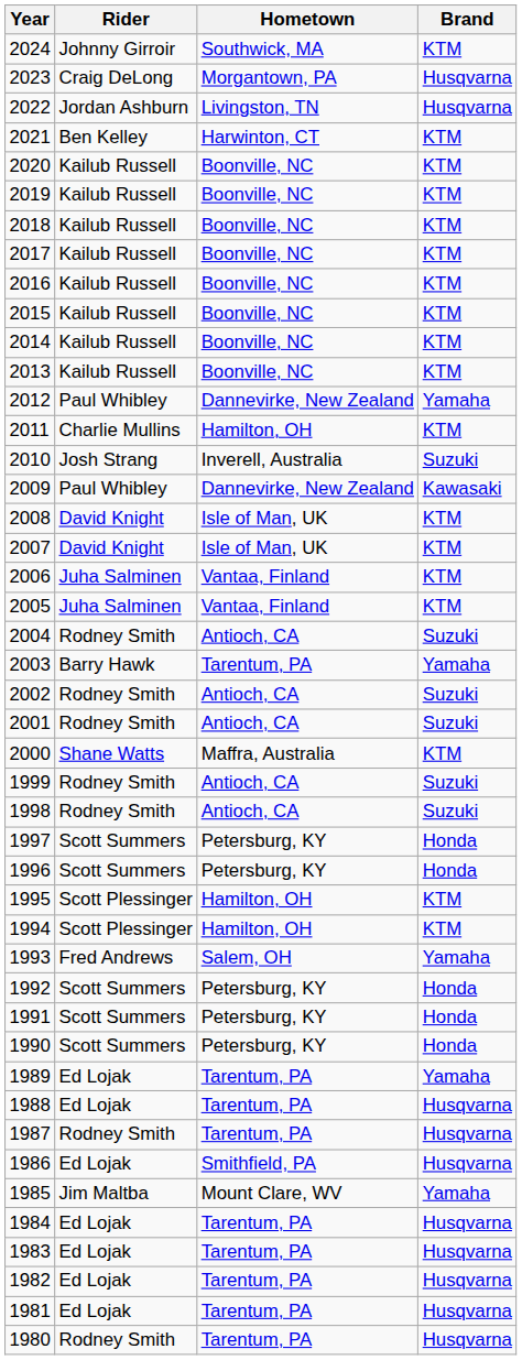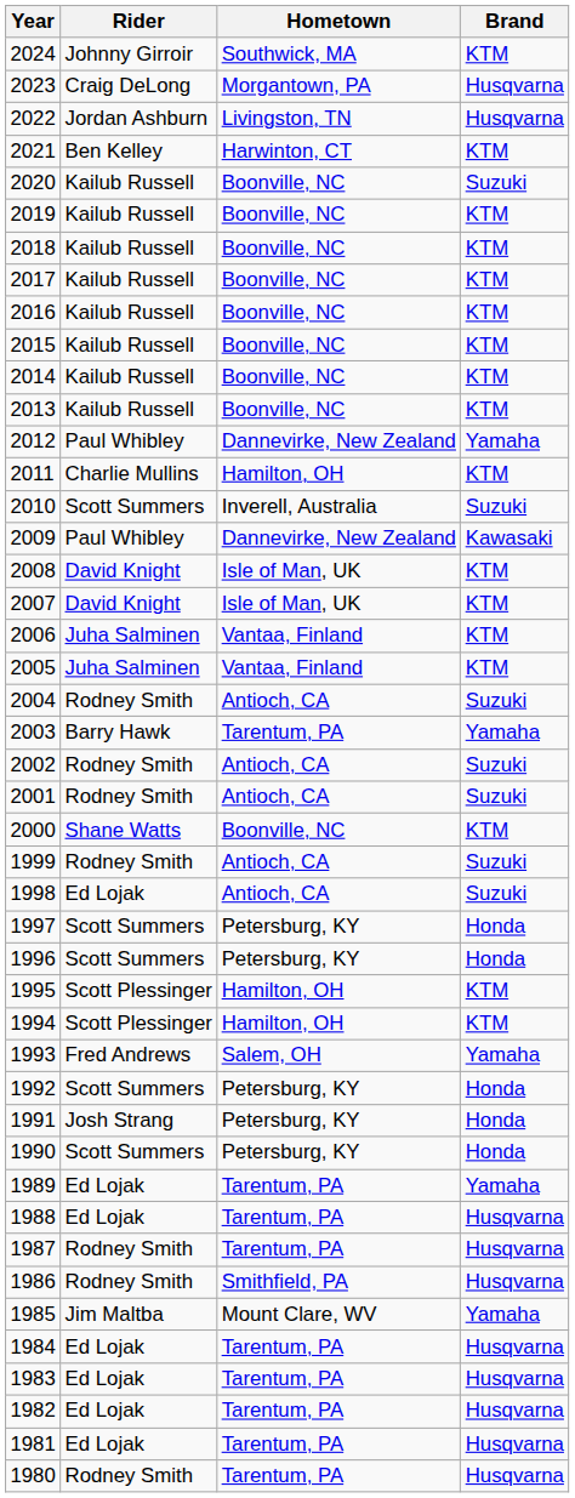2020 | Brand: KTM -> Suzuki
2010 | Rider: Josh Strang -> Scott Summers
2000 | Hometown: Maffra, Australia -> Boonville, NC
1998 | Rider: Rodney Smith -> Ed Lojak
1991 | Rider: Scott Summers -> Josh Strang
1986 | Rider: Ed Lojak -> Rodney Smith
